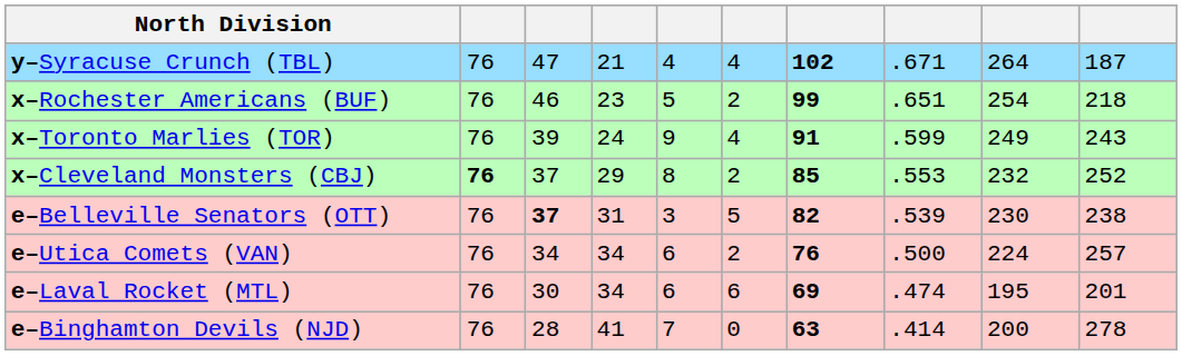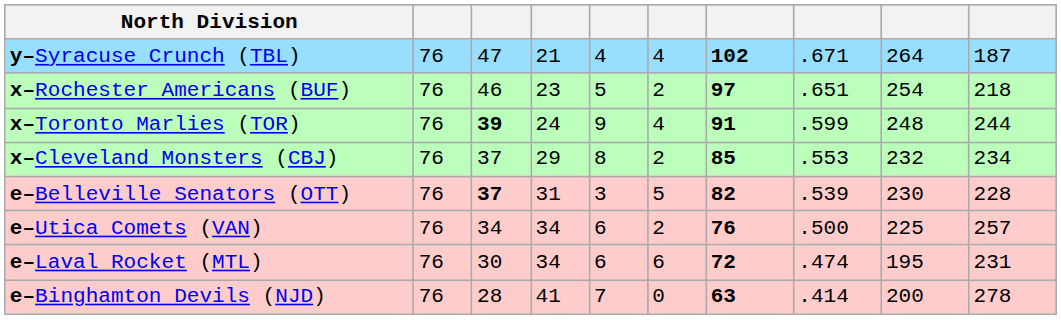x–Rochester Americans (BUF) | column 7: 99 -> 97
x–Toronto Marlies (TOR) | column 3: normal -> bold
x–Toronto Marlies (TOR) | column 9: 249 -> 248
x–Toronto Marlies (TOR) | column 10: 243 -> 244
x–Cleveland Monsters (CBJ) | column 2: bold -> normal
x–Cleveland Monsters (CBJ) | column 10: 252 -> 234
e–Belleville Senators (OTT) | column 10: 238 -> 228
e–Utica Comets (VAN) | column 9: 224 -> 225
e–Laval Rocket (MTL) | column 7: 69 -> 72
e–Laval Rocket (MTL) | column 10: 201 -> 231
